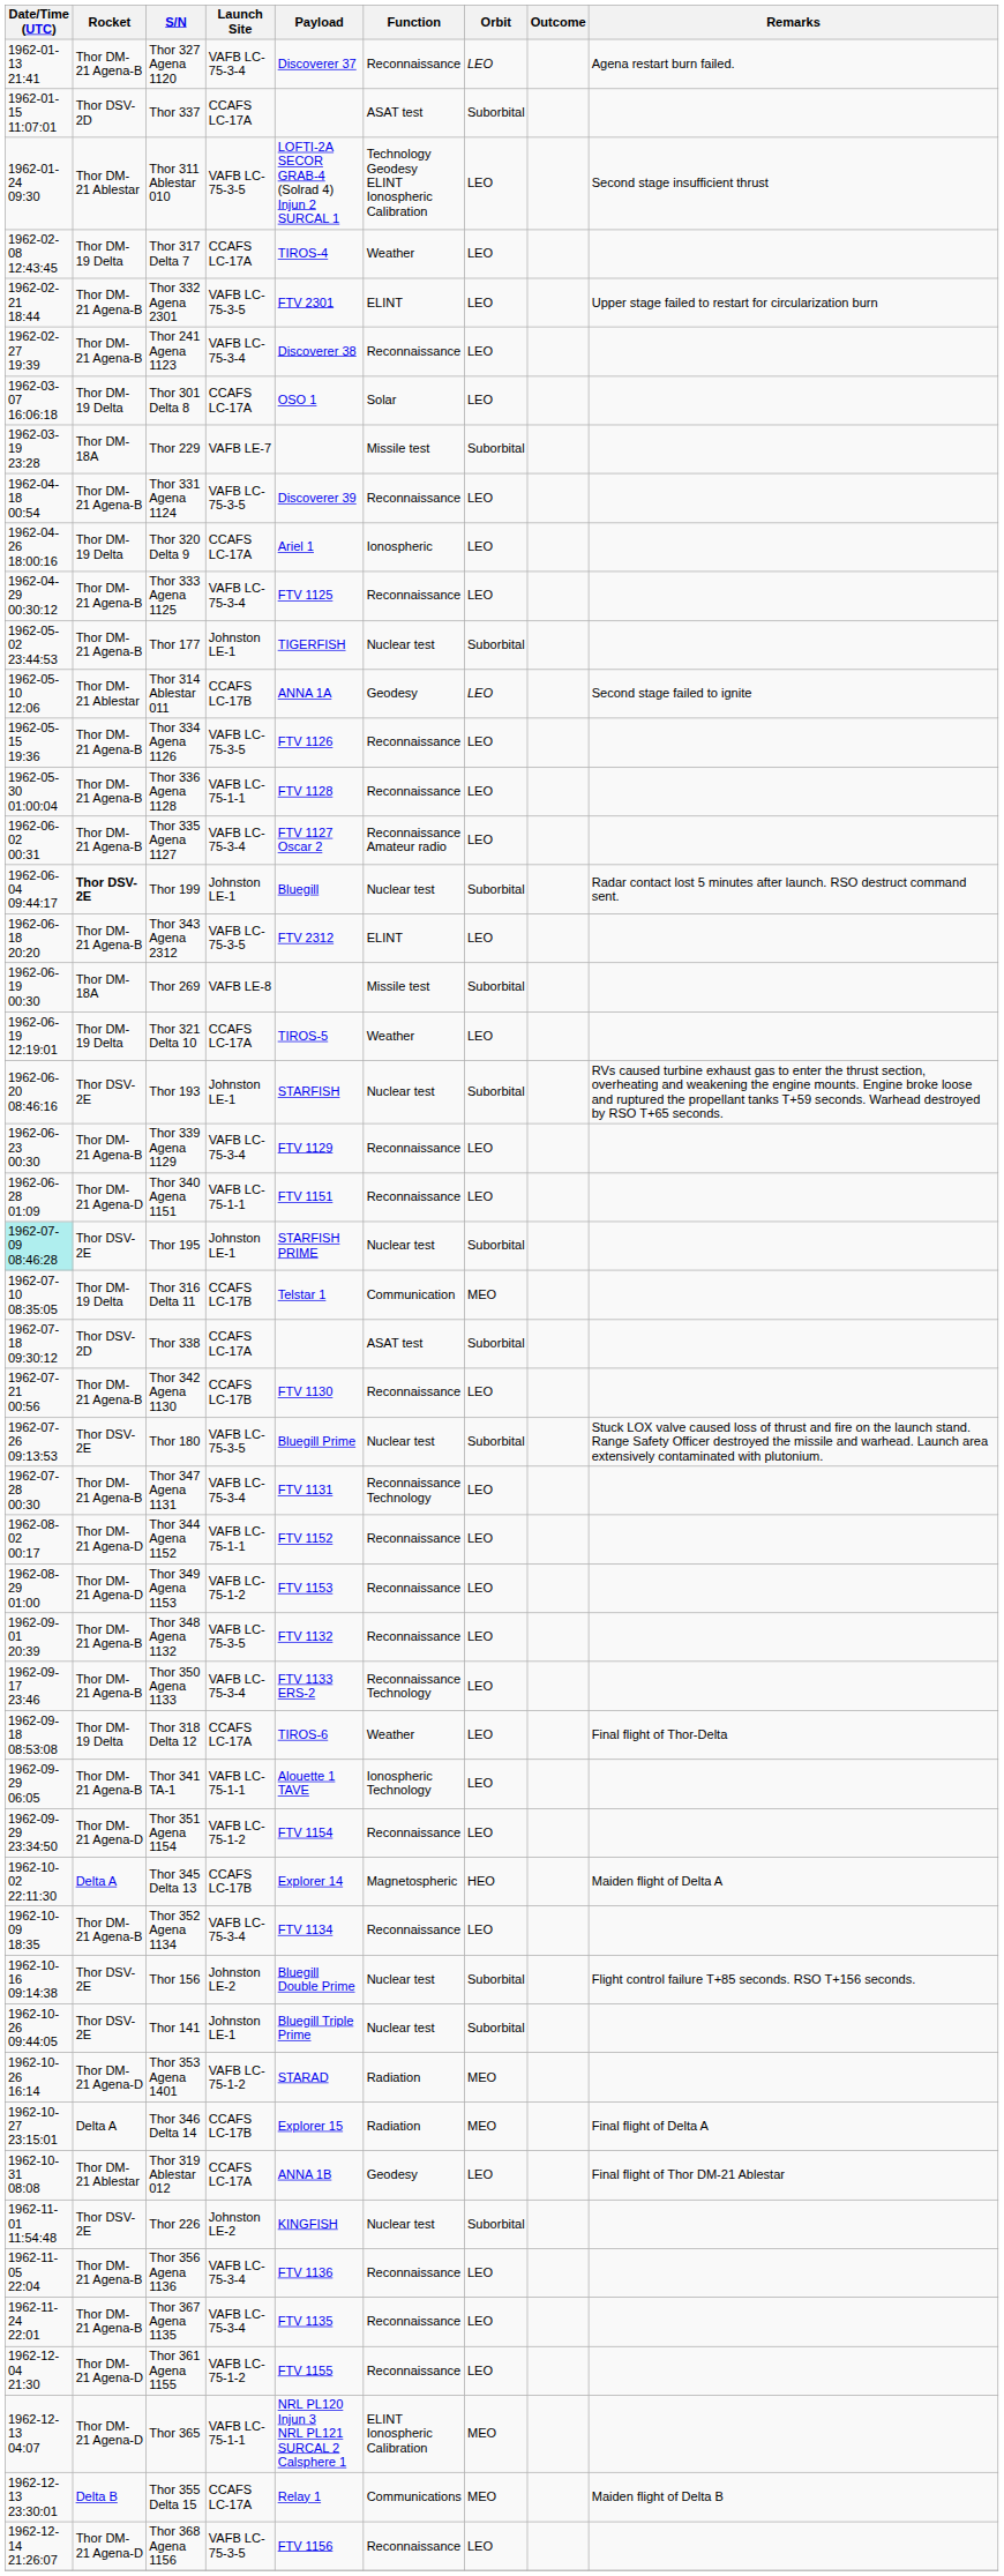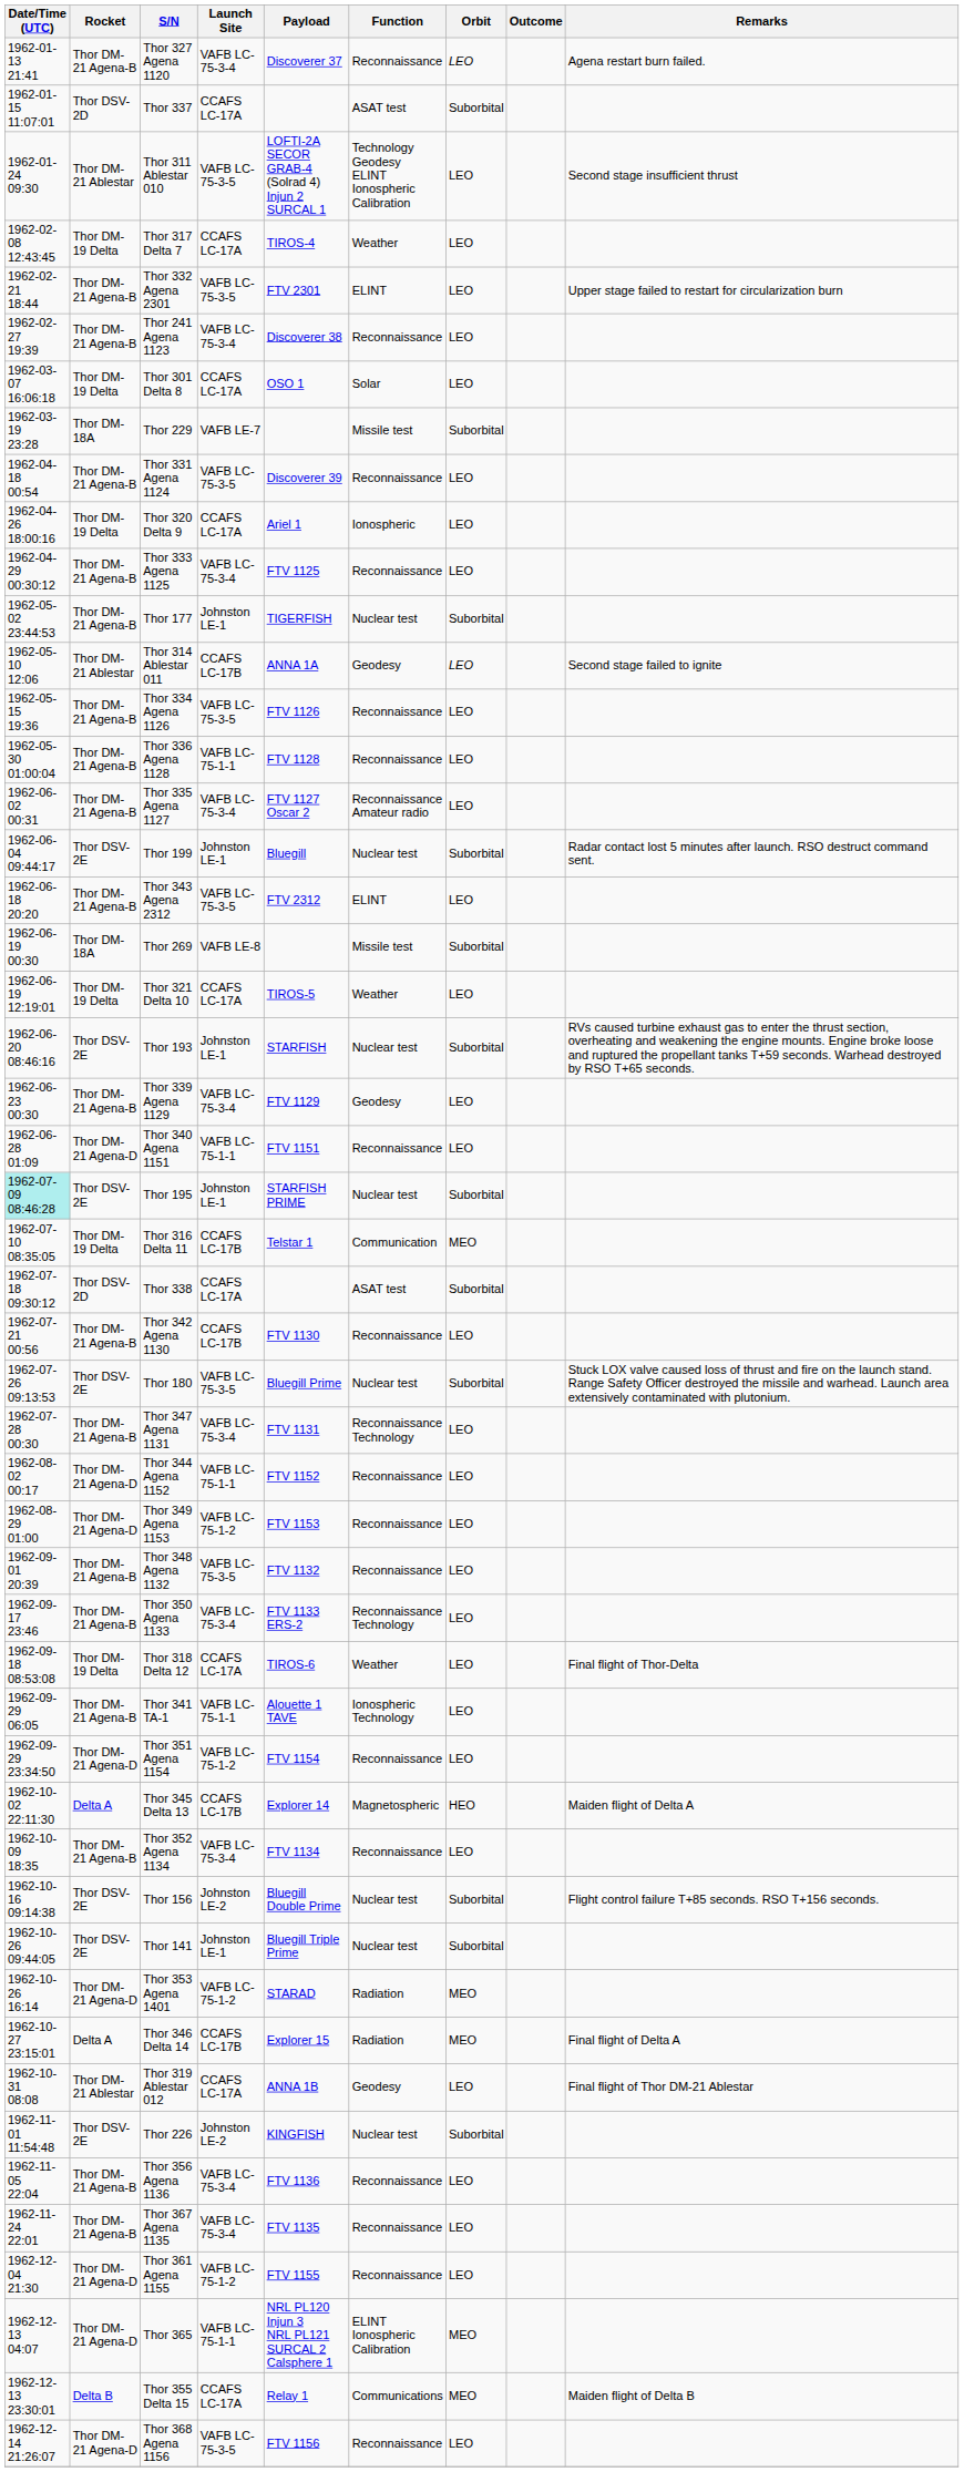Thor 199 | Rocket: bold -> normal
Thor 339 Agena 1129 | Function: Reconnaissance -> Geodesy
